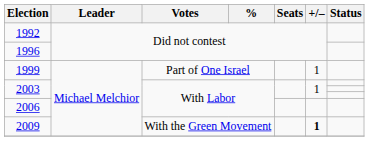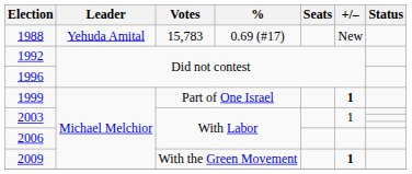+ row: 1988 | Yehuda Amital | 15,783 | 0.69 (#17) | New
1999 | +/–: normal -> bold
